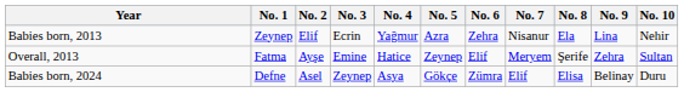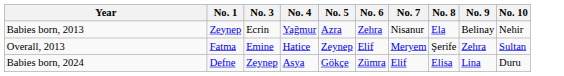- column: No. 2 | Elif | Ayşe | Asel
Babies born, 2013 | No. 9: Lina -> Belinay
Babies born, 2024 | No. 9: Belinay -> Lina
